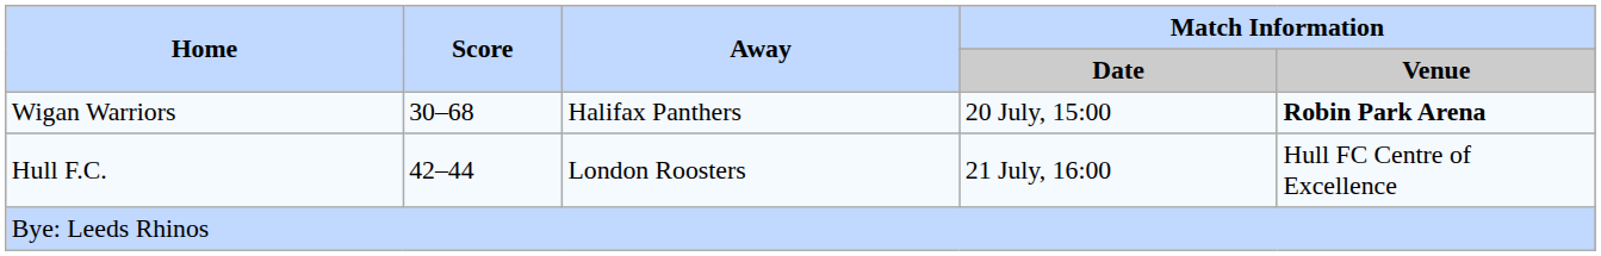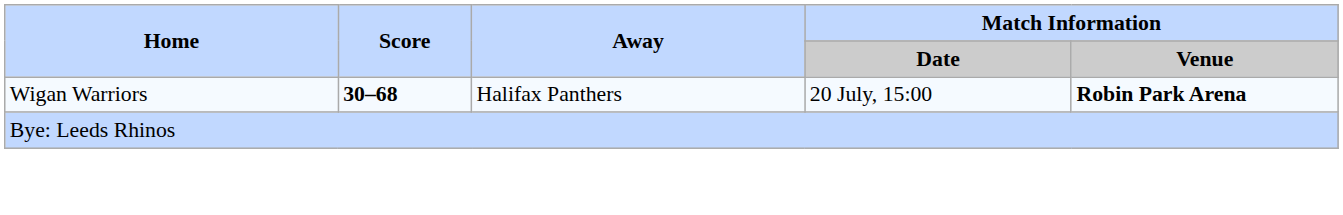Wigan Warriors | Score: normal -> bold
- row: Hull F.C. | 42–44 | London Roosters | 21 July, 16:00 | Hull FC Centre of Excellence
